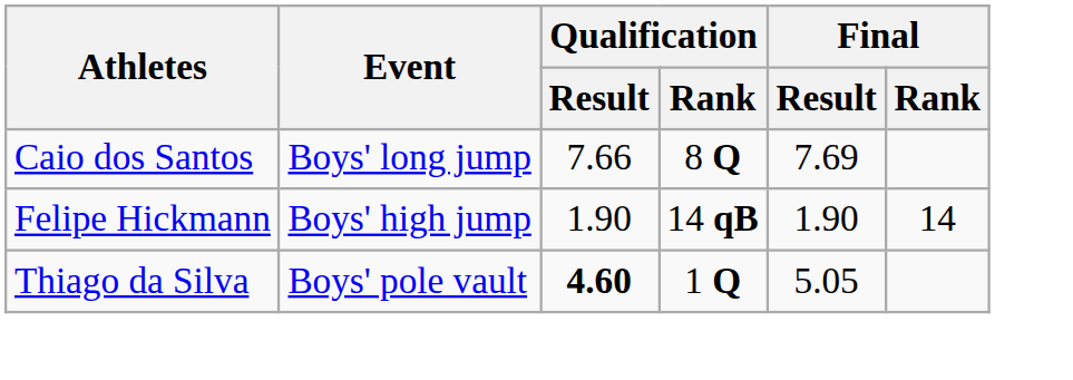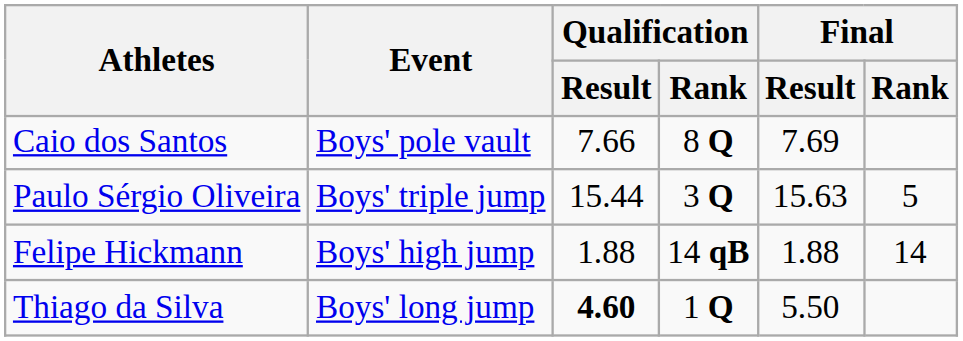Caio dos Santos | Event: Boys' long jump -> Boys' pole vault
+ row: Paulo Sérgio Oliveira | Boys' triple jump | 15.44 | 3 Q | 15.63 | 5
Felipe Hickmann | Qualification / Result: 1.90 -> 1.88
Felipe Hickmann | Final / Result: 1.90 -> 1.88
Thiago da Silva | Event: Boys' pole vault -> Boys' long jump
Thiago da Silva | Final / Result: 5.05 -> 5.50
